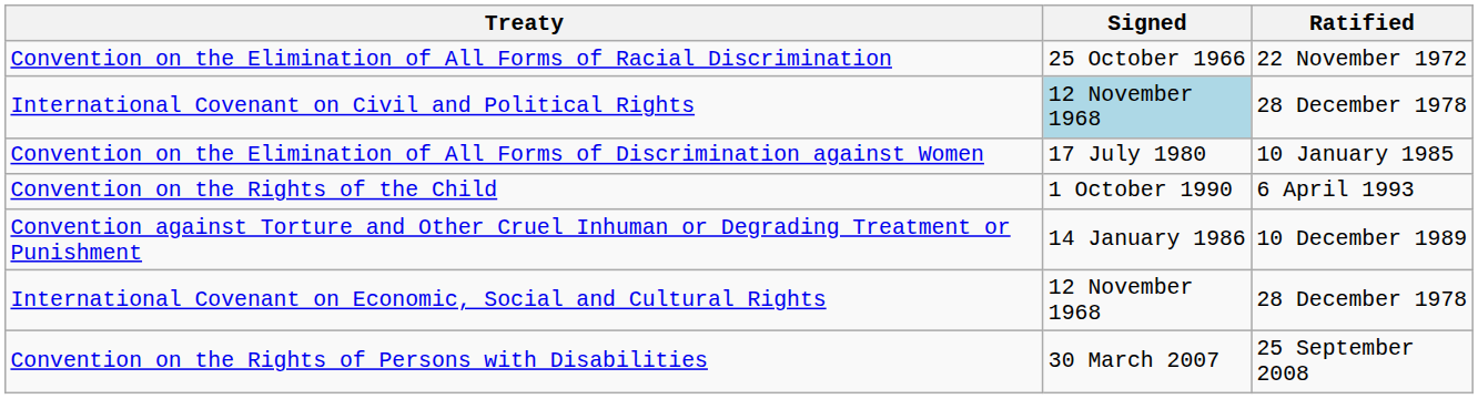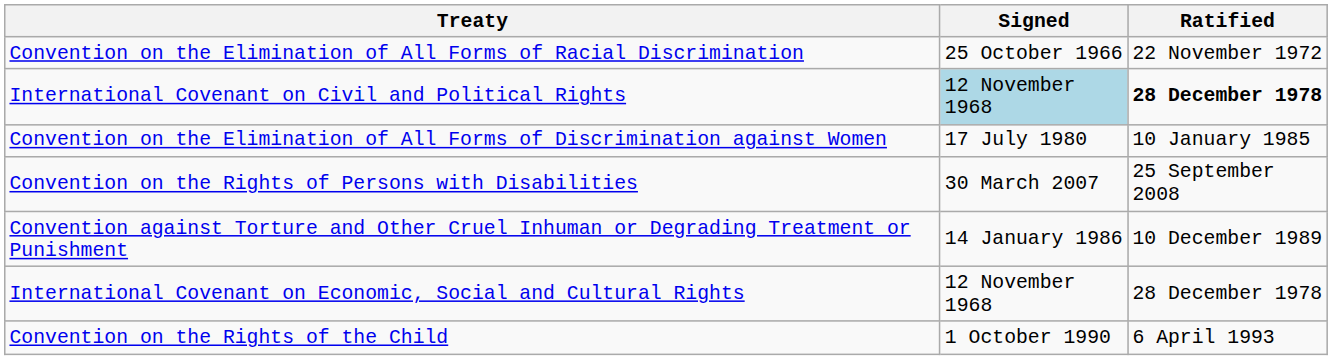International Covenant on Civil and Political Rights | Ratified: normal -> bold
rows swapped: Convention on the Rights of the Child <-> Convention on the Rights of Persons with Disabilities
